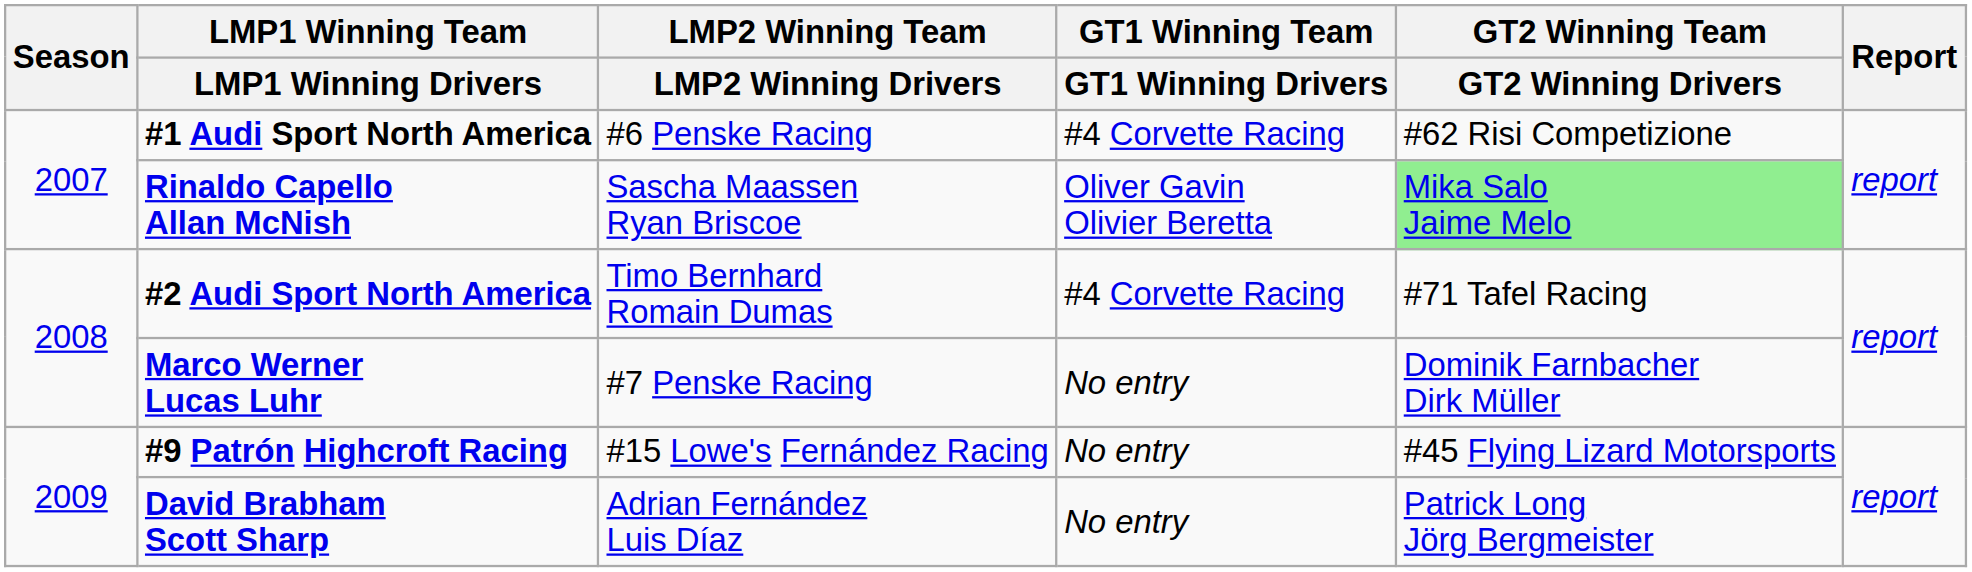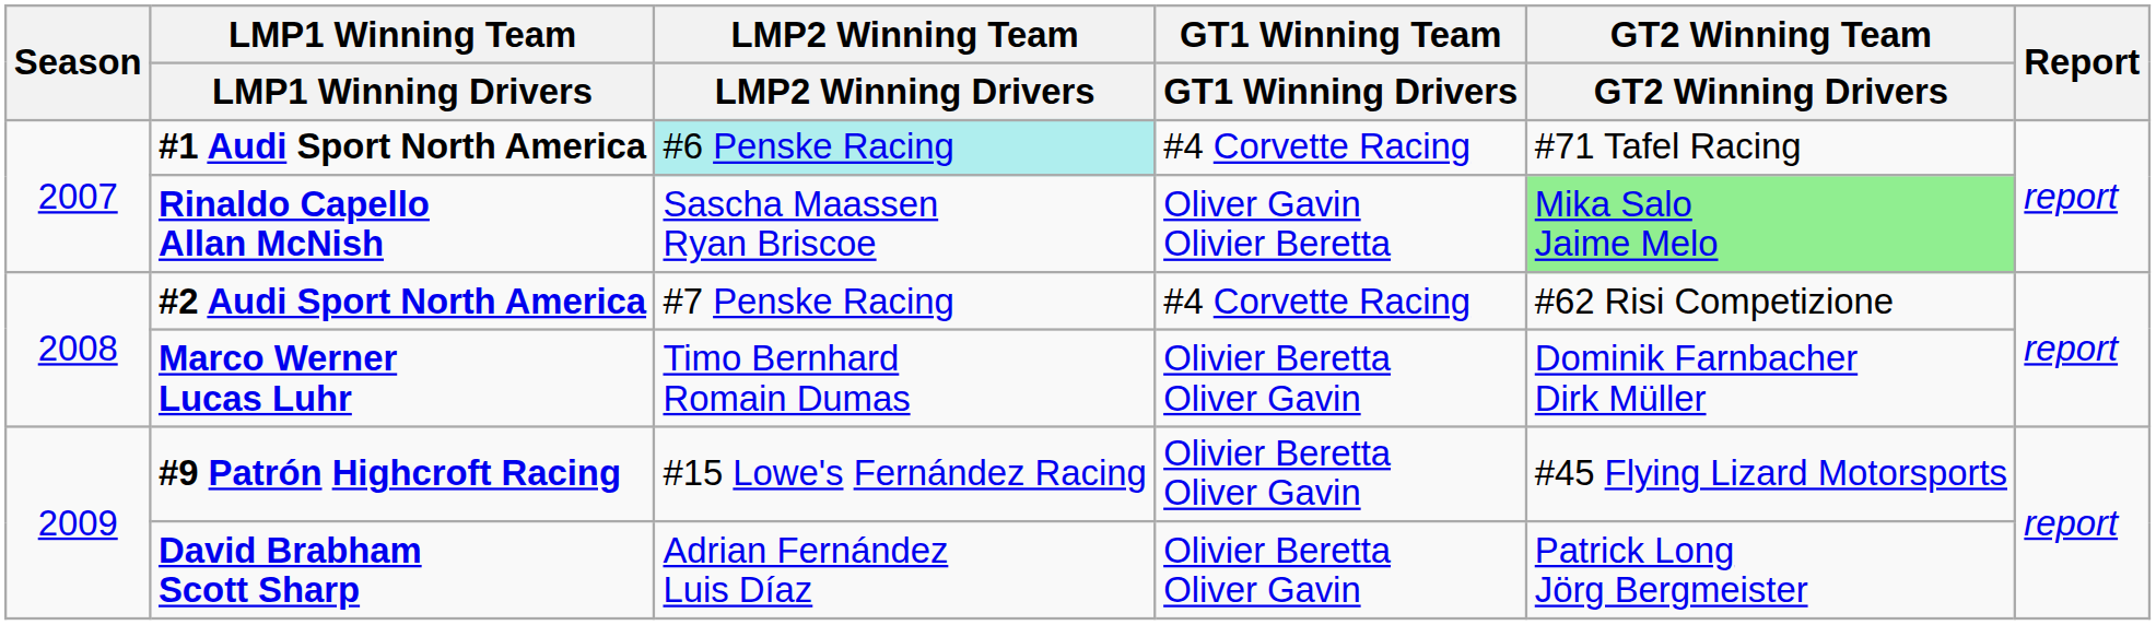#1 Audi Sport North America | LMP2 Winning Team / LMP2 Winning Drivers: no background -> paleturquoise background
#1 Audi Sport North America | GT2 Winning Team / GT2 Winning Drivers: #62 Risi Competizione -> #71 Tafel Racing
#2 Audi Sport North America | LMP2 Winning Team / LMP2 Winning Drivers: Timo Bernhard Romain Dumas -> #7 Penske Racing
#2 Audi Sport North America | GT2 Winning Team / GT2 Winning Drivers: #71 Tafel Racing -> #62 Risi Competizione
Marco Werner Lucas Luhr | LMP2 Winning Team / LMP2 Winning Drivers: #7 Penske Racing -> Timo Bernhard Romain Dumas
Marco Werner Lucas Luhr | GT1 Winning Team / GT1 Winning Drivers: No entry -> Olivier Beretta Oliver Gavin
#9 Patrón Highcroft Racing | GT1 Winning Team / GT1 Winning Drivers: No entry -> Olivier Beretta Oliver Gavin
David Brabham Scott Sharp | GT1 Winning Team / GT1 Winning Drivers: No entry -> Olivier Beretta Oliver Gavin
